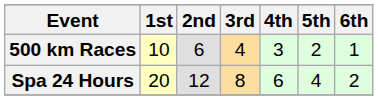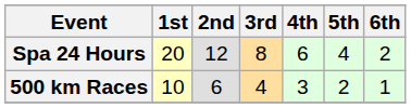rows swapped: 500 km Races <-> Spa 24 Hours
